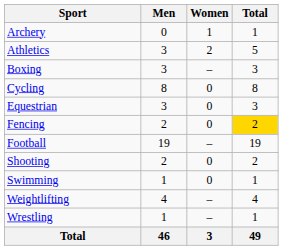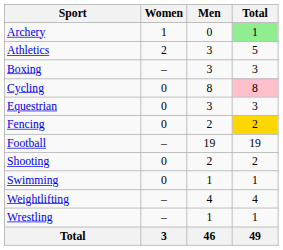columns swapped: Men <-> Women
Archery | Total: no background -> lightgreen background
Cycling | Total: no background -> pink background
